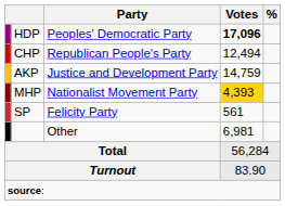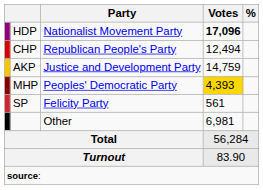HDP | Party: Peoples' Democratic Party -> Nationalist Movement Party
MHP | Party: Nationalist Movement Party -> Peoples' Democratic Party
